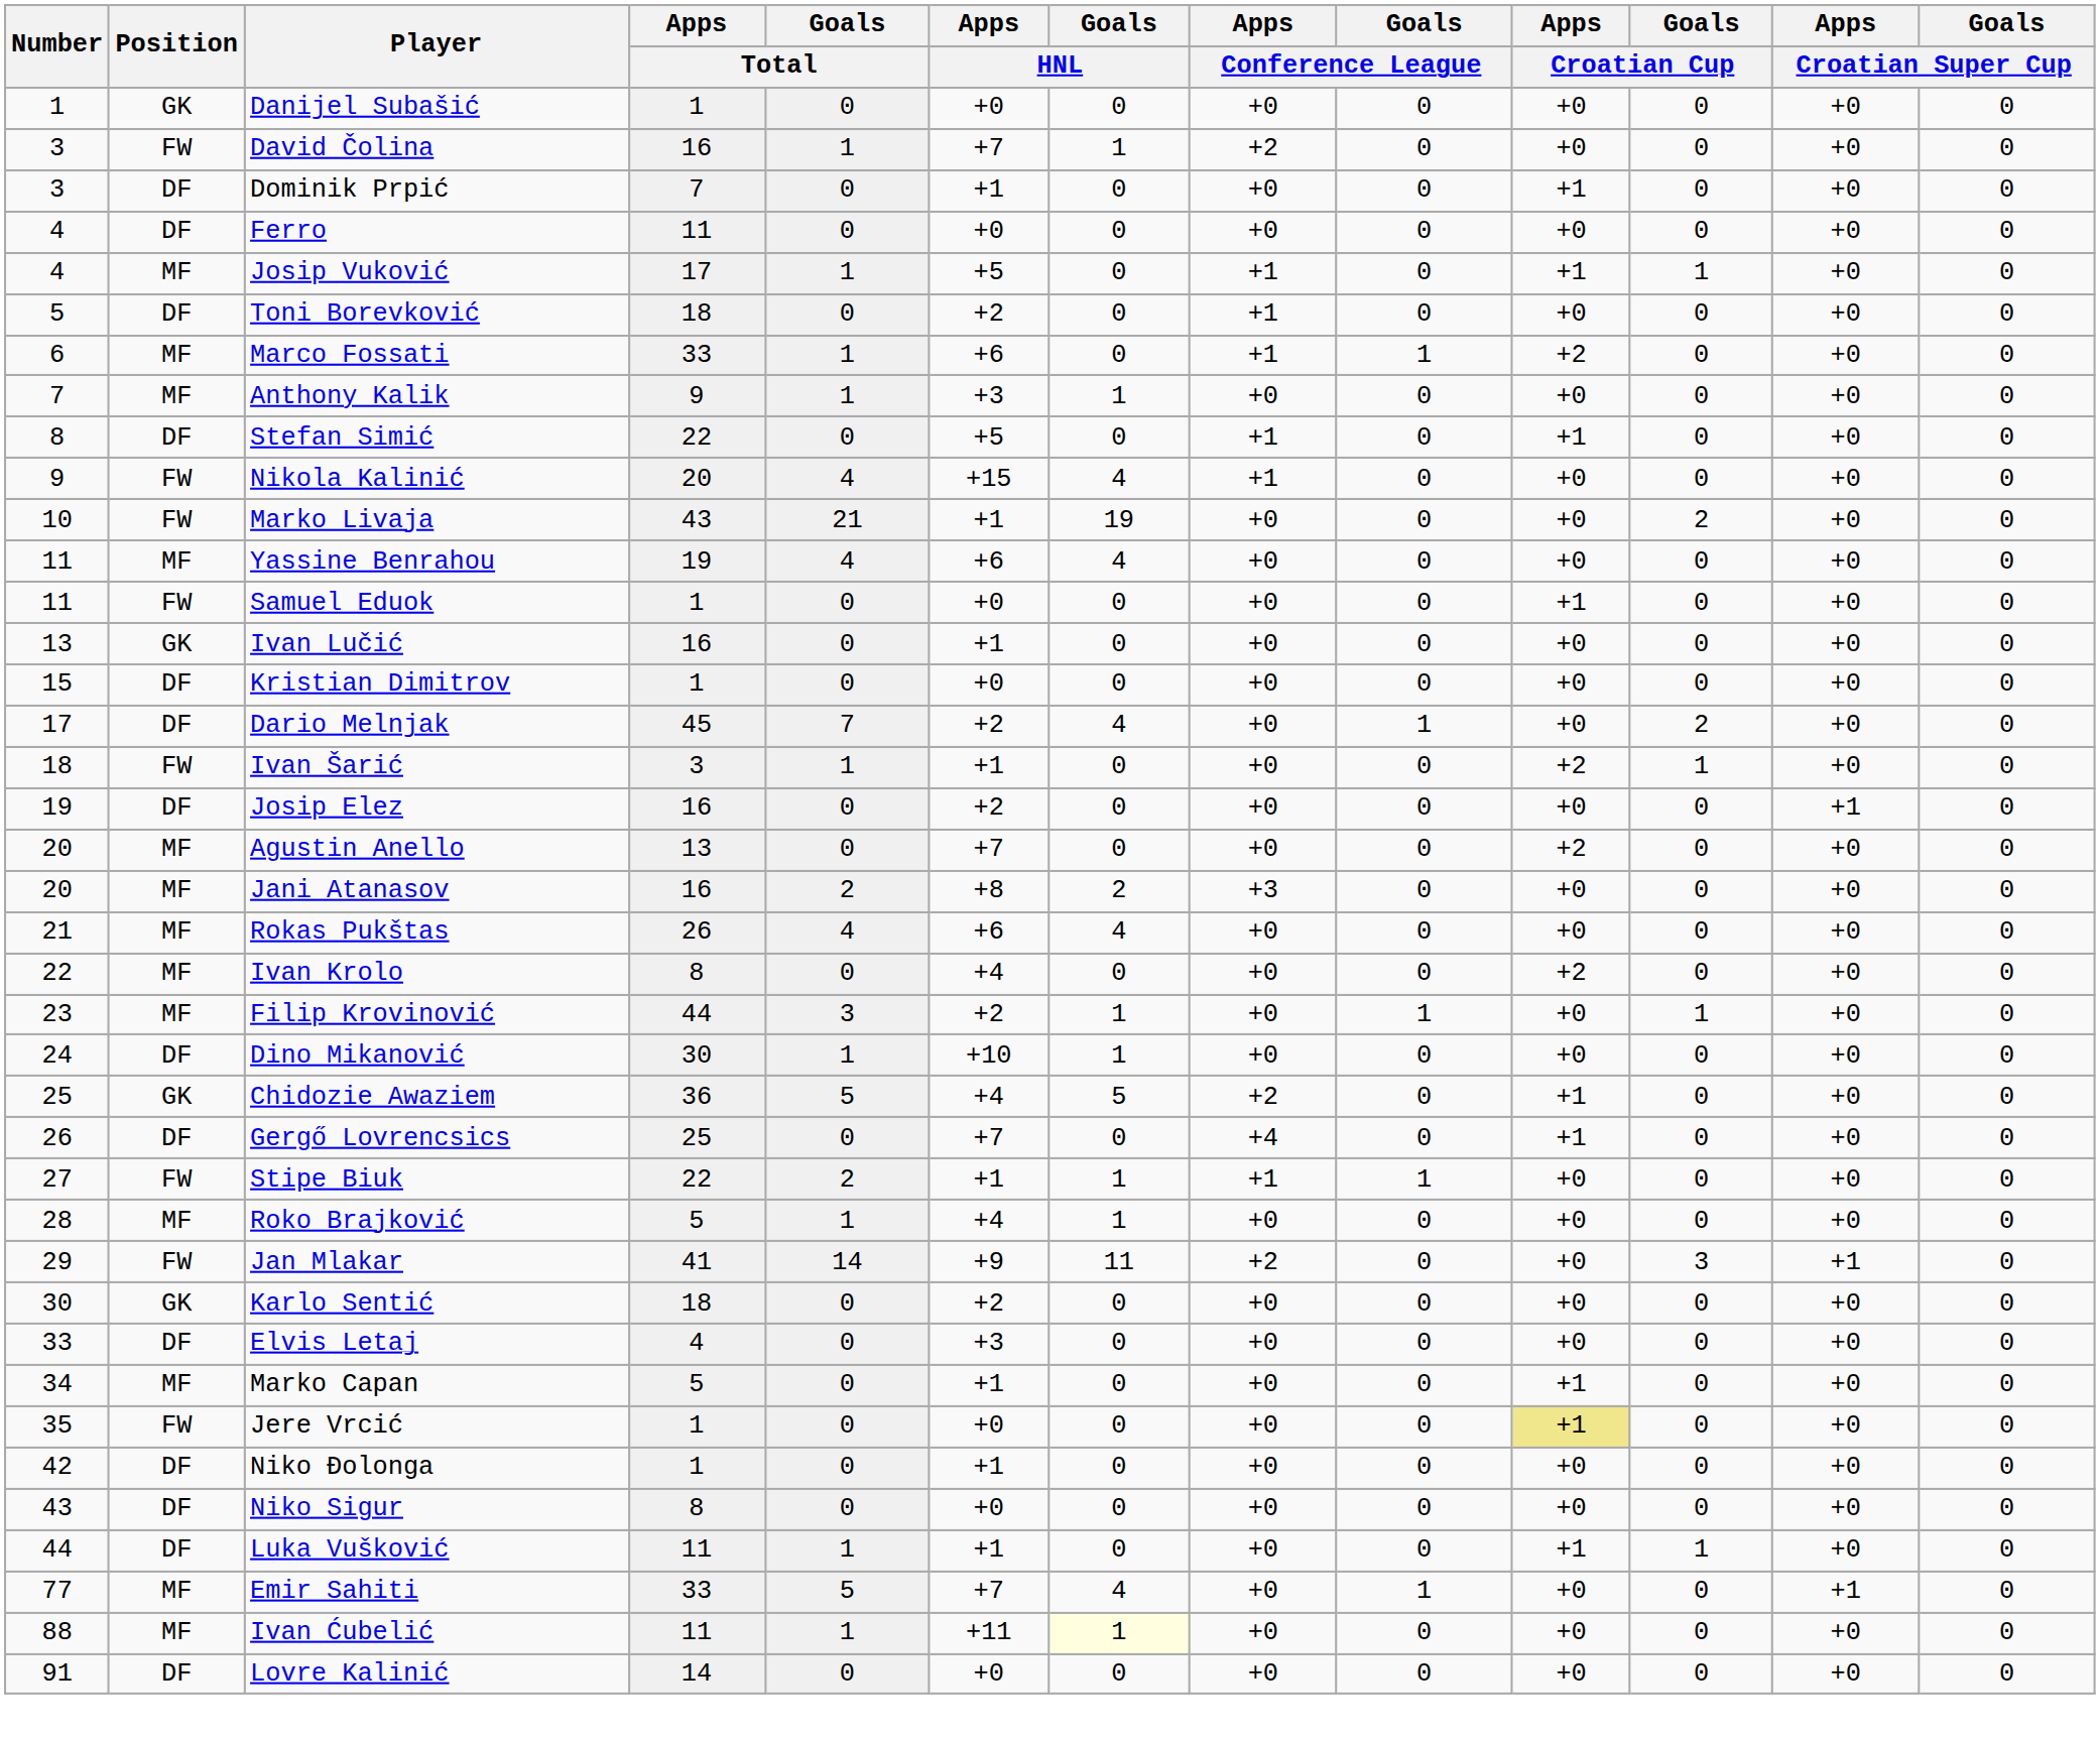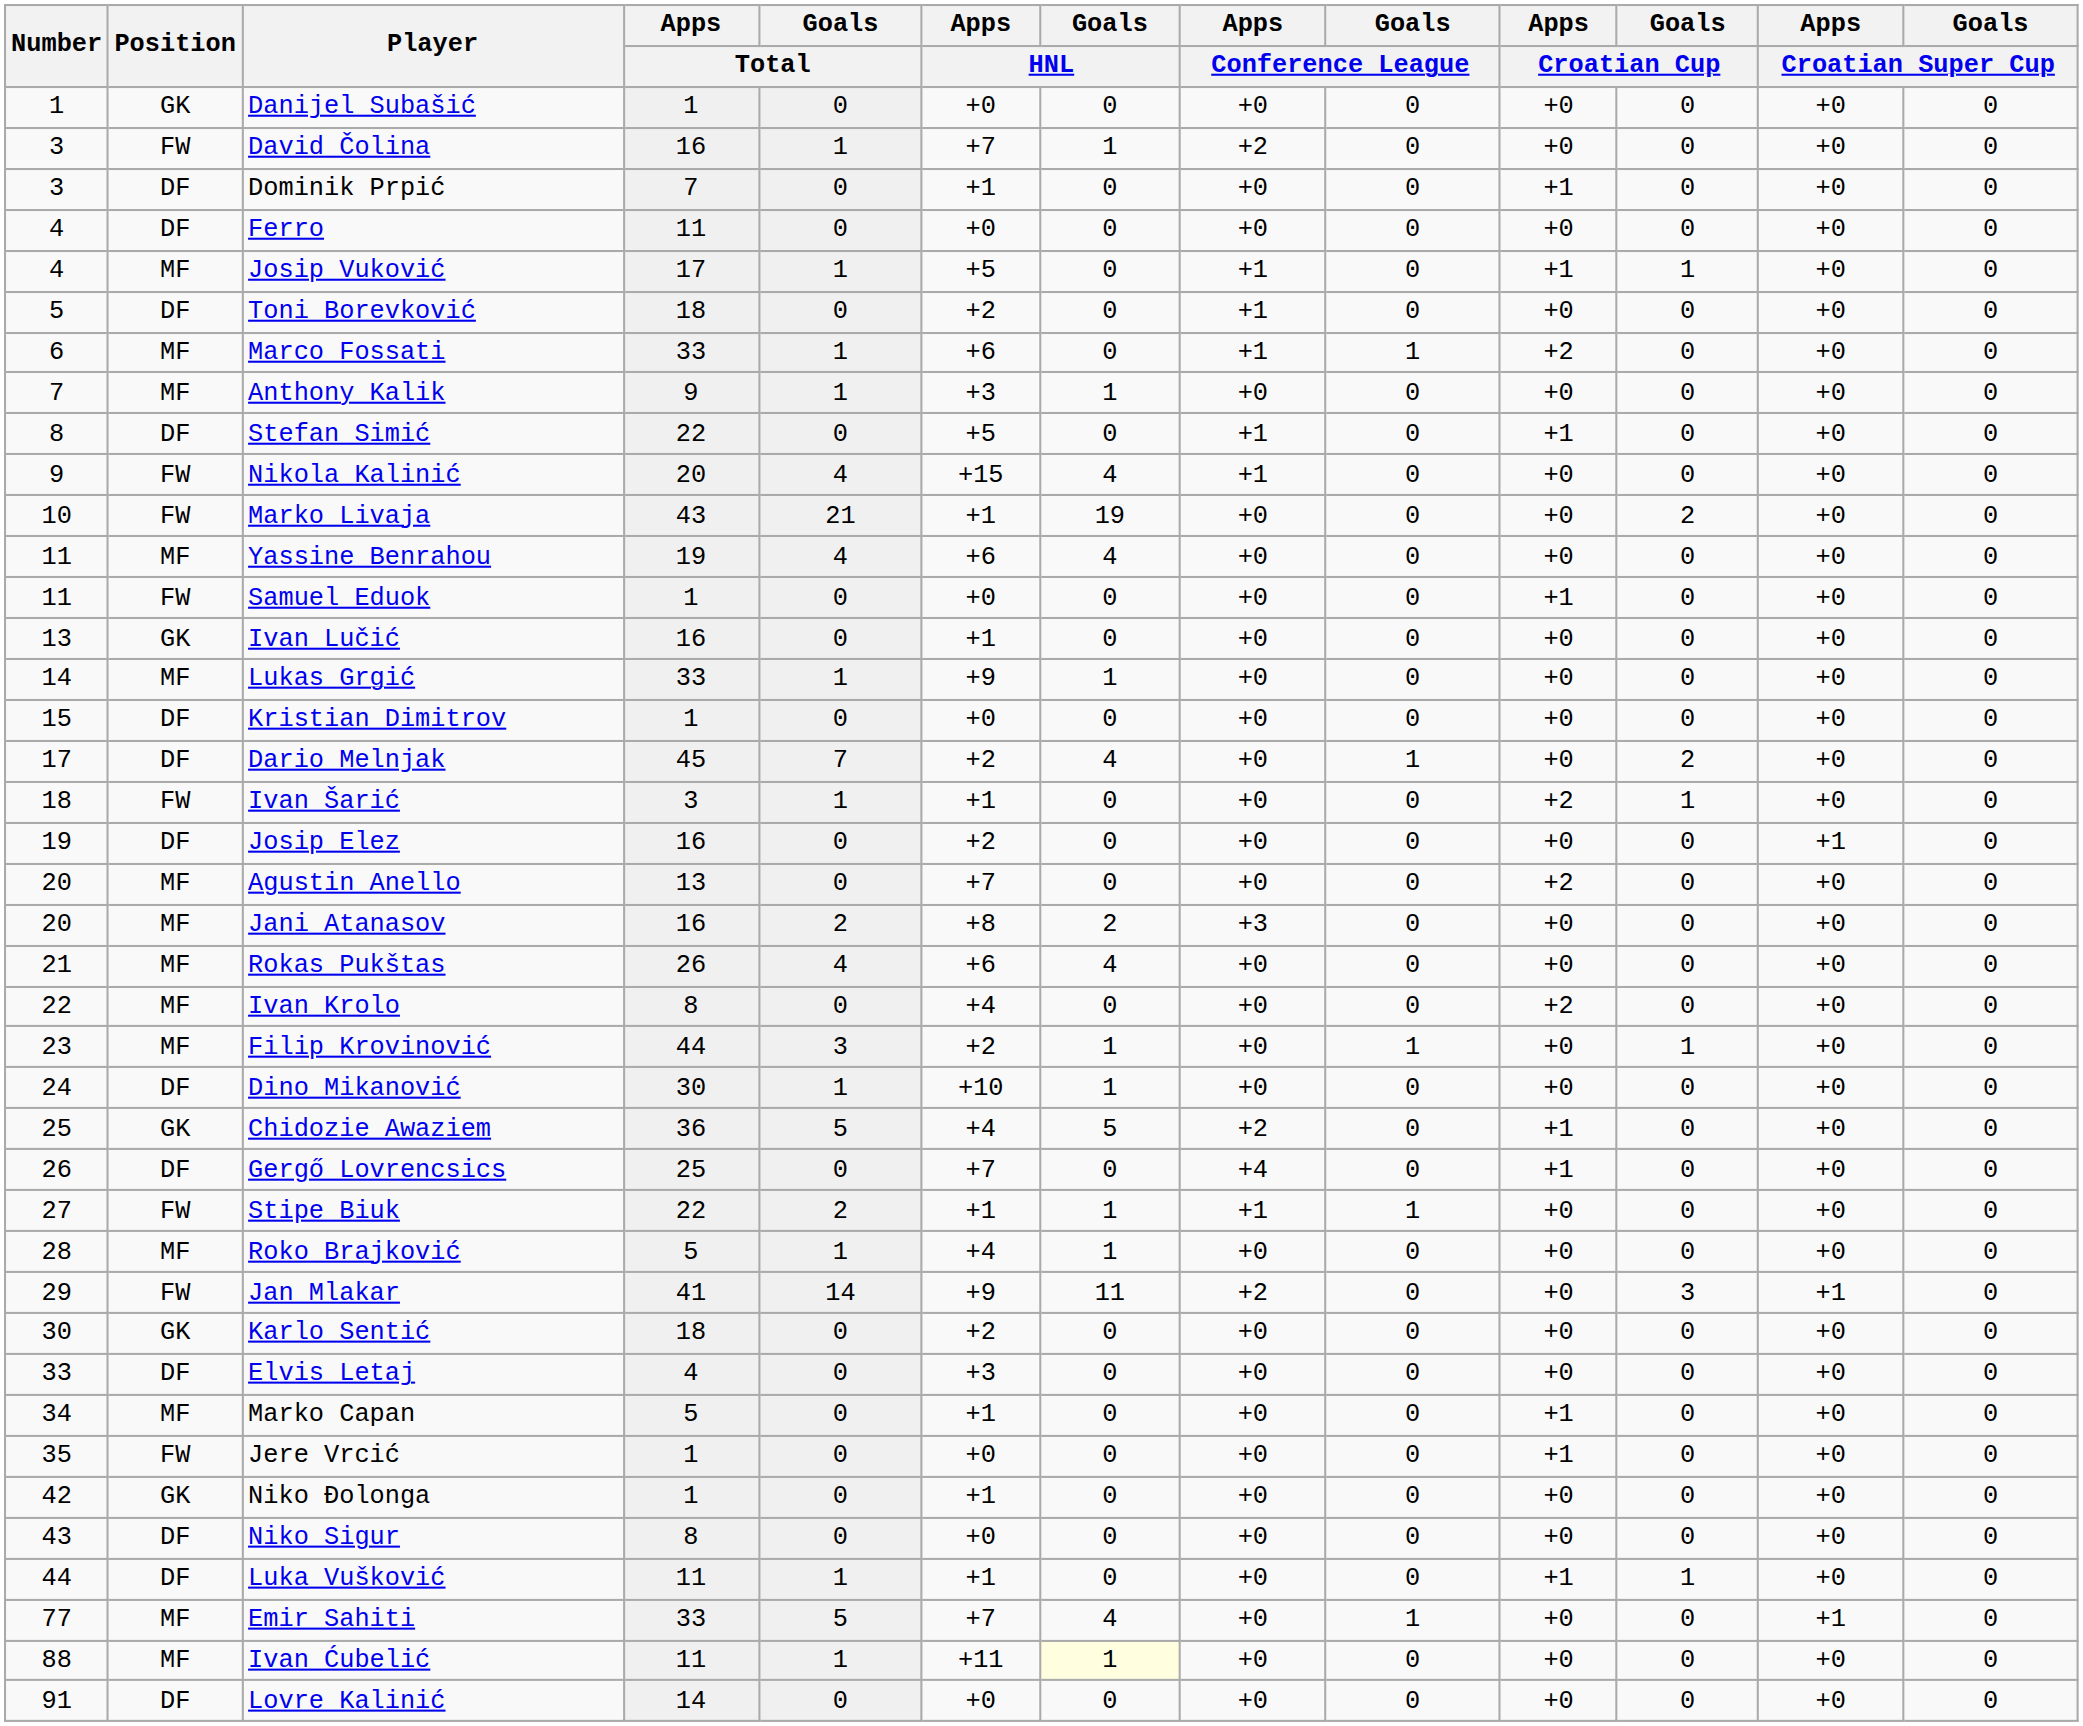+ row: 14 | MF | Lukas Grgić | 33 | 1 | +9 | 1 | +0 | 0 | +0 | 0 | +0 | 0
Jere Vrcić | Apps / Croatian Cup: khaki background -> no background
Niko Đolonga | Position: DF -> GK
